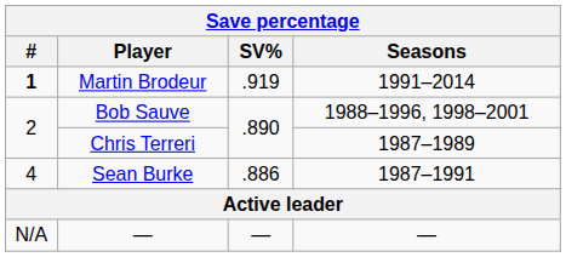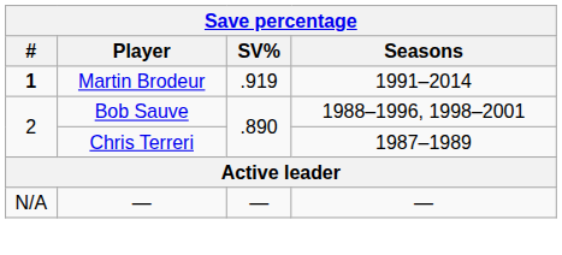- row: 4 | Sean Burke | .886 | 1987–1991
